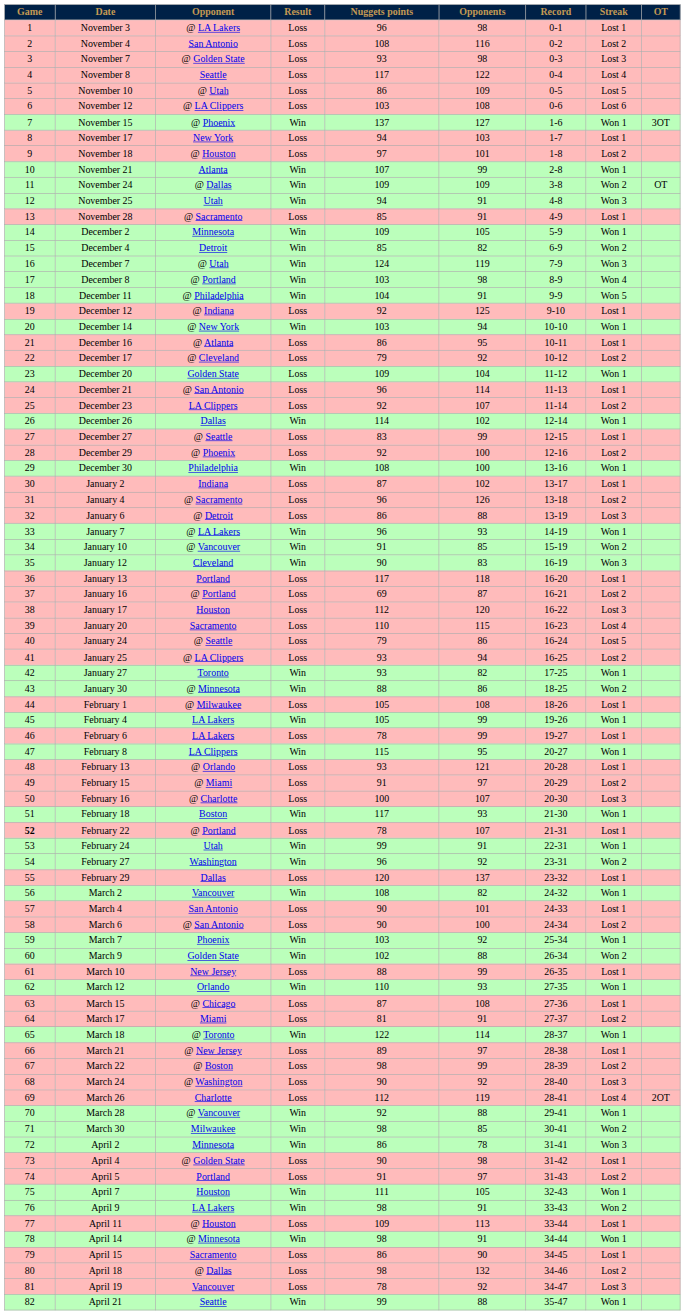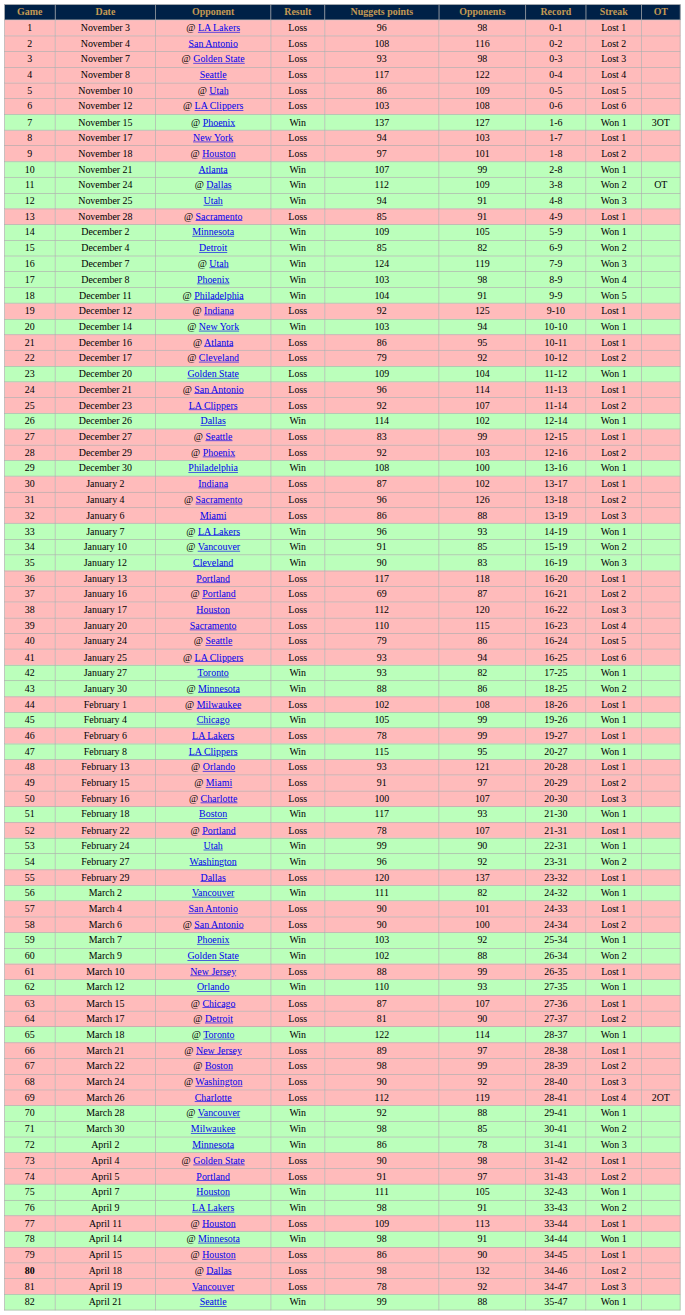November 24 | Nuggets points: 109 -> 112
December 8 | Opponent: @ Portland -> Phoenix
December 29 | Opponents: 100 -> 103
January 6 | Opponent: @ Detroit -> Miami
January 25 | Streak: Lost 2 -> Lost 6
February 1 | Nuggets points: 105 -> 102
February 4 | Opponent: LA Lakers -> Chicago
February 22 | Game: bold -> normal
February 24 | Opponents: 91 -> 90
March 2 | Nuggets points: 108 -> 111
March 15 | Opponents: 108 -> 107
March 17 | Opponent: Miami -> @ Detroit
March 17 | Opponents: 91 -> 90
April 15 | Opponent: Sacramento -> @ Houston
April 18 | Game: normal -> bold
